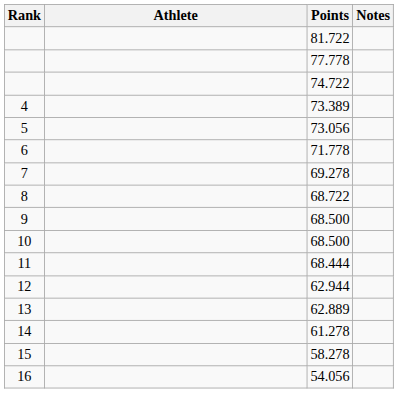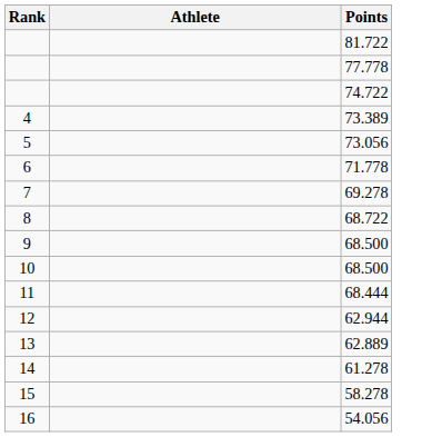- column: Notes
